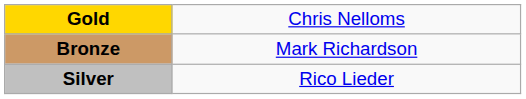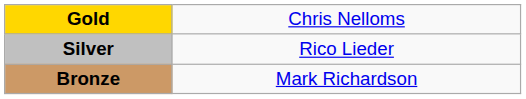rows swapped: Silver <-> Bronze
